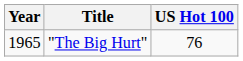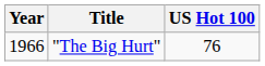"The Big Hurt" | Year: 1965 -> 1966
